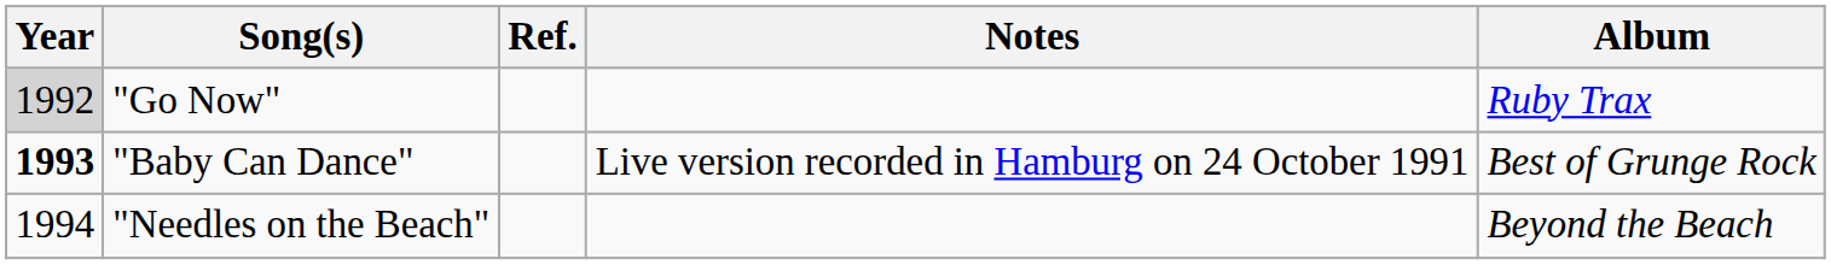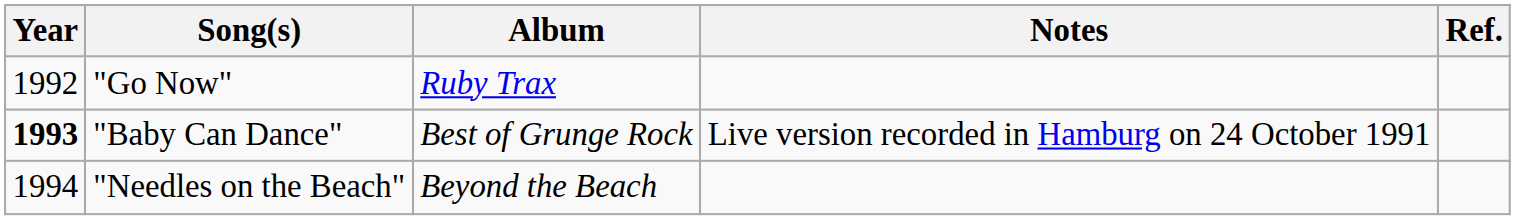columns swapped: Album <-> Ref.
"Go Now" | Year: lightgrey background -> no background
